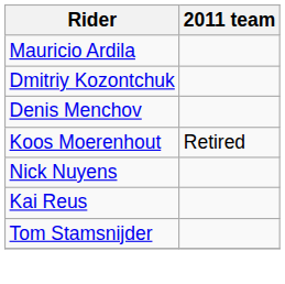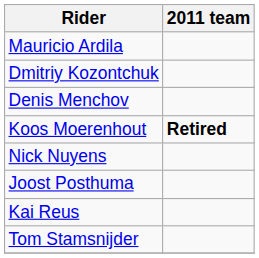Koos Moerenhout | 2011 team: normal -> bold
+ row: Joost Posthuma
